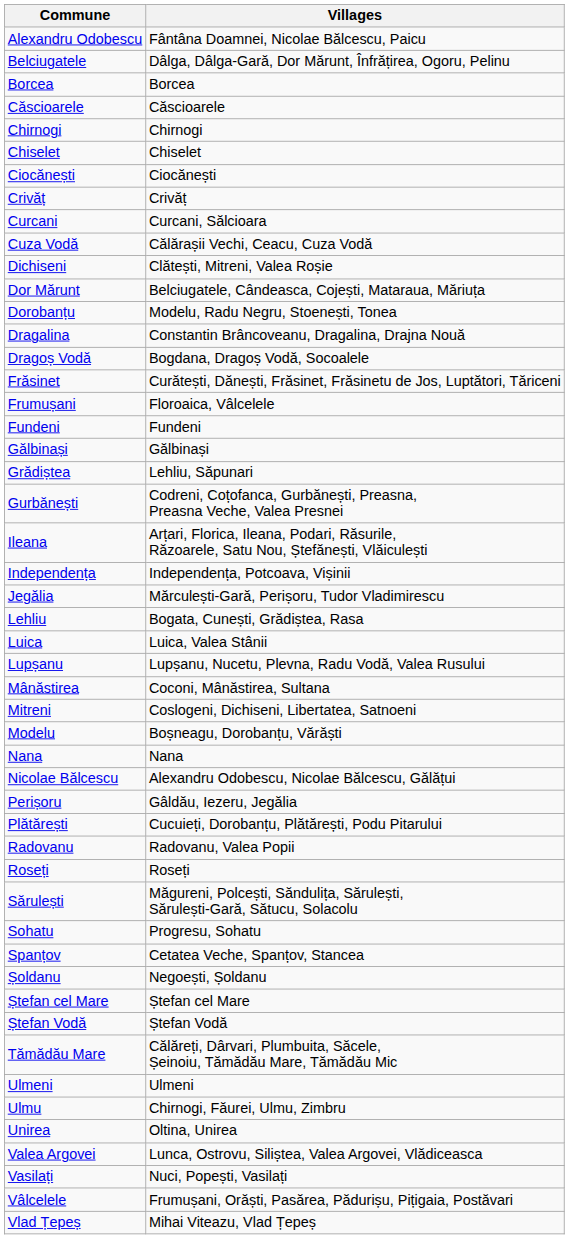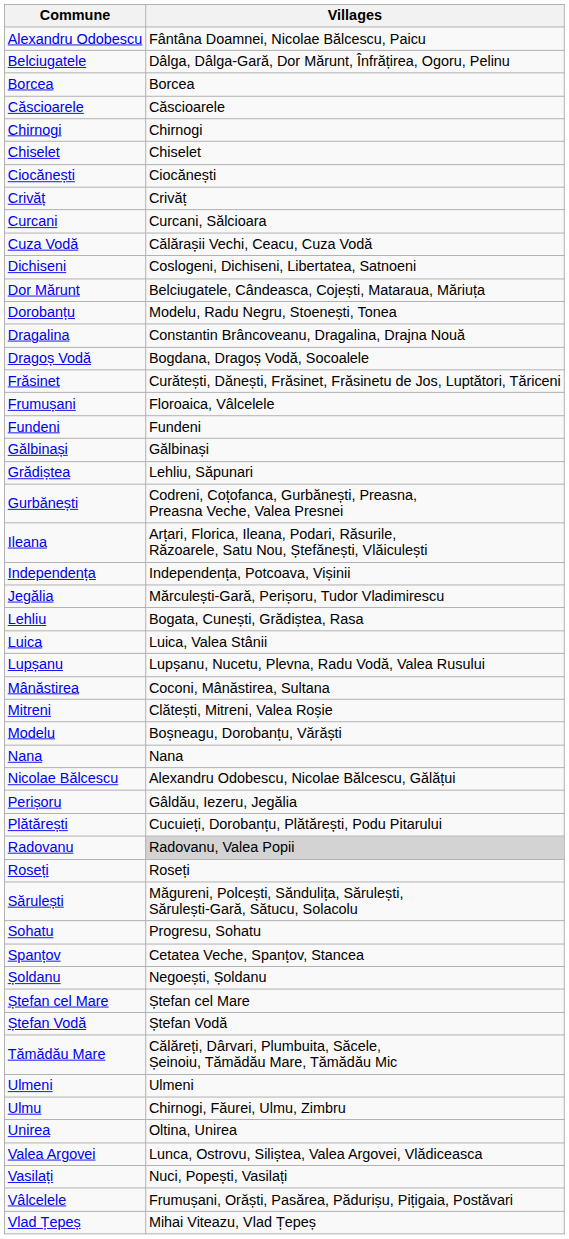Dichiseni | column 2: Clătești, Mitreni, Valea Roșie -> Coslogeni, Dichiseni, Libertatea, Satnoeni
Mitreni | column 2: Coslogeni, Dichiseni, Libertatea, Satnoeni -> Clătești, Mitreni, Valea Roșie
Radovanu | column 2: no background -> lightgrey background
